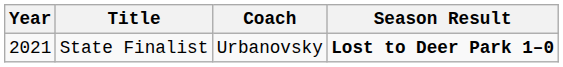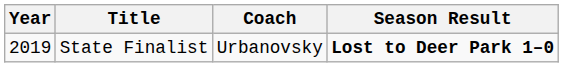State Finalist | Year: 2021 -> 2019
